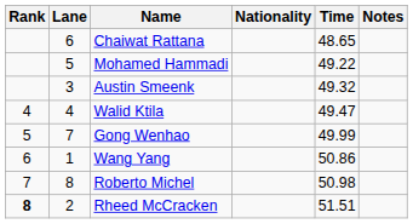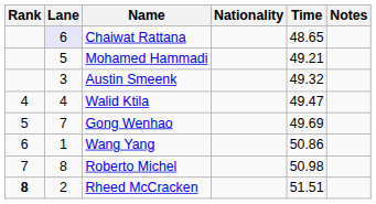Chaiwat Rattana | Lane: no background -> lavender background
Mohamed Hammadi | Time: 49.22 -> 49.21
Gong Wenhao | Time: 49.99 -> 49.69
